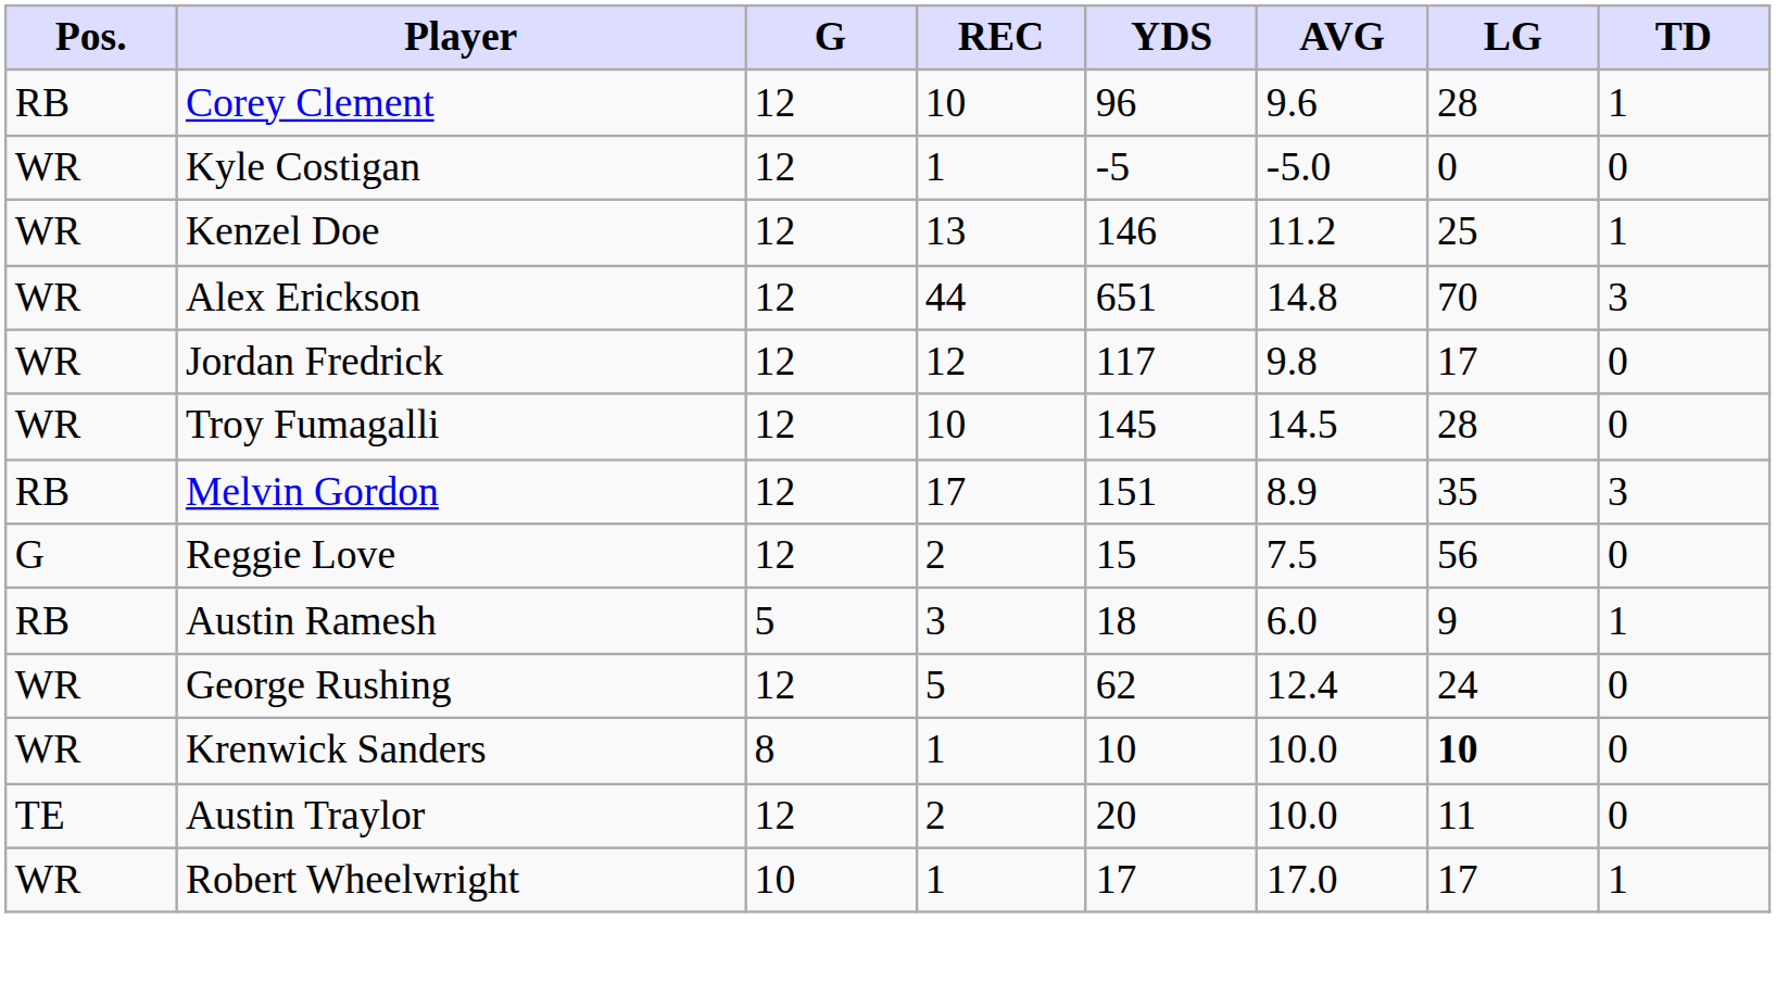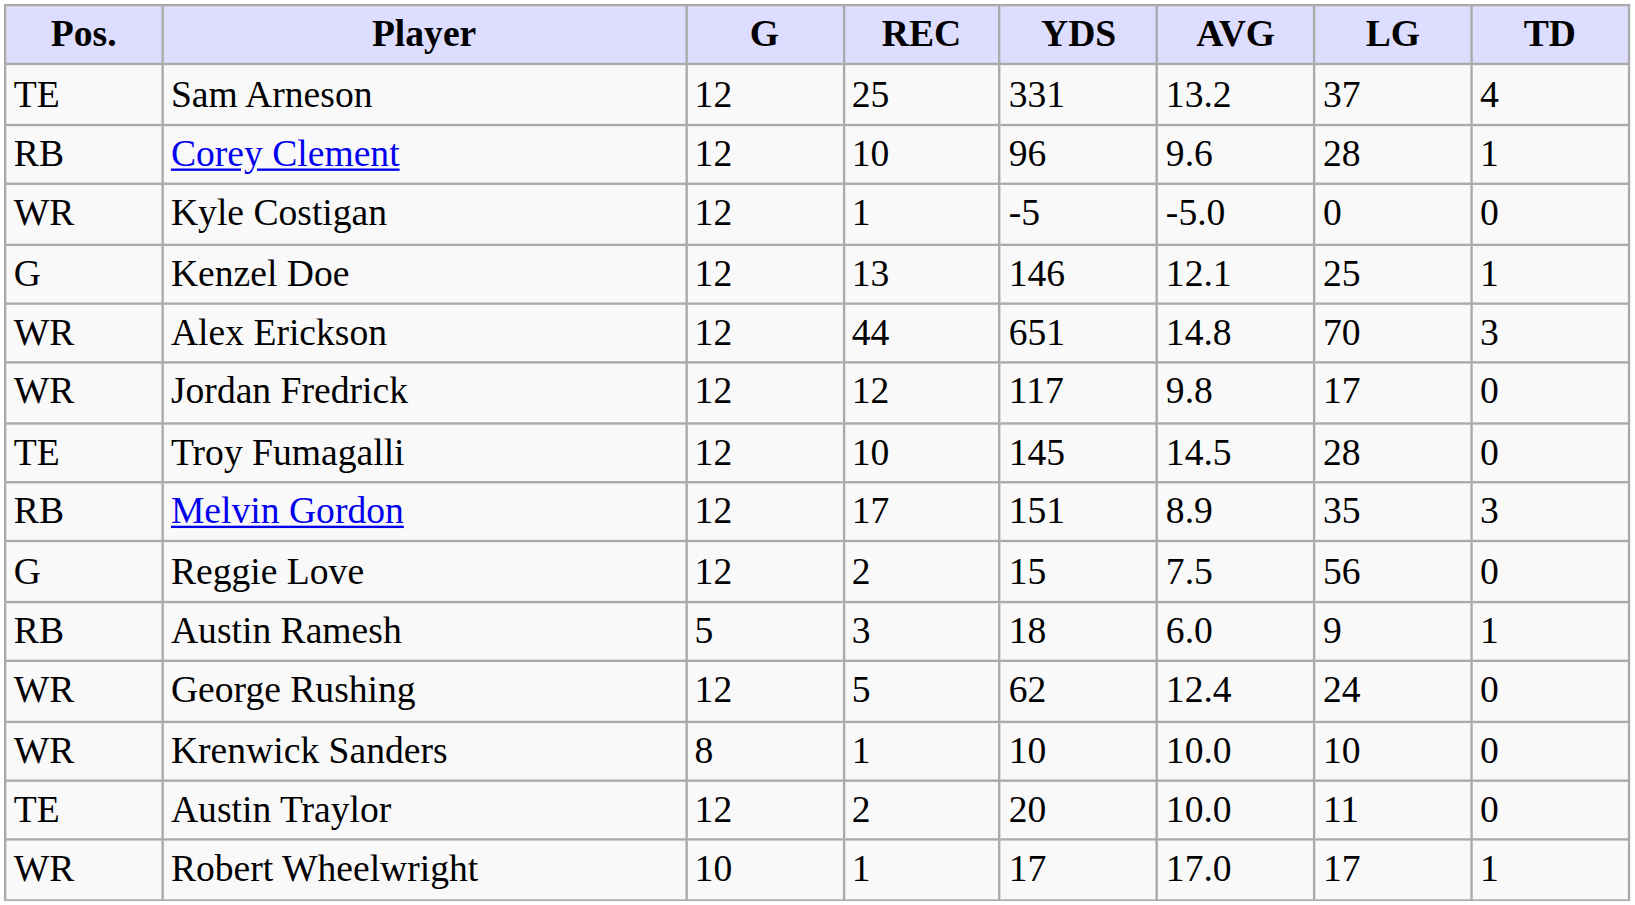+ row: TE | Sam Arneson | 12 | 25 | 331 | 13.2 | 37 | 4
Kenzel Doe | Pos.: WR -> G
Kenzel Doe | AVG: 11.2 -> 12.1
Troy Fumagalli | Pos.: WR -> TE
Krenwick Sanders | LG: bold -> normal
